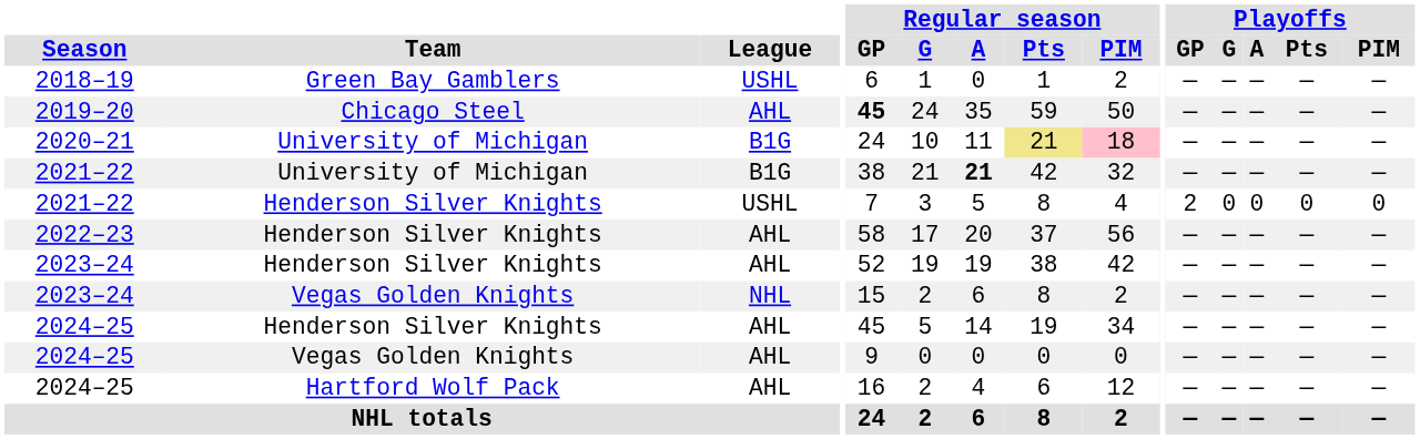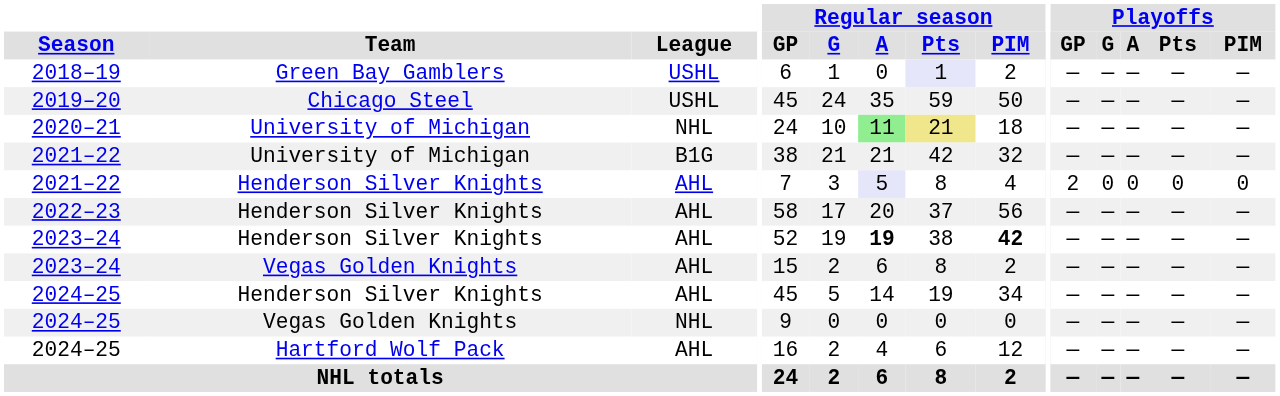2018–19 | Regular season / Pts: no background -> lavender background
2019–20 | League: AHL -> USHL
2019–20 | Regular season / GP: bold -> normal
2020–21 | League: B1G -> NHL
2020–21 | Regular season / A: no background -> lightgreen background
2020–21 | Regular season / PIM: pink background -> no background
2021–22 / University of Michigan | Regular season / A: bold -> normal
2021–22 / Henderson Silver Knights | League: USHL -> AHL
2021–22 / Henderson Silver Knights | Regular season / A: no background -> lavender background
2023–24 / Henderson Silver Knights | Regular season / A: normal -> bold
2023–24 / Henderson Silver Knights | Regular season / PIM: normal -> bold
2023–24 / Vegas Golden Knights | League: NHL -> AHL
2024–25 / Vegas Golden Knights | League: AHL -> NHL
